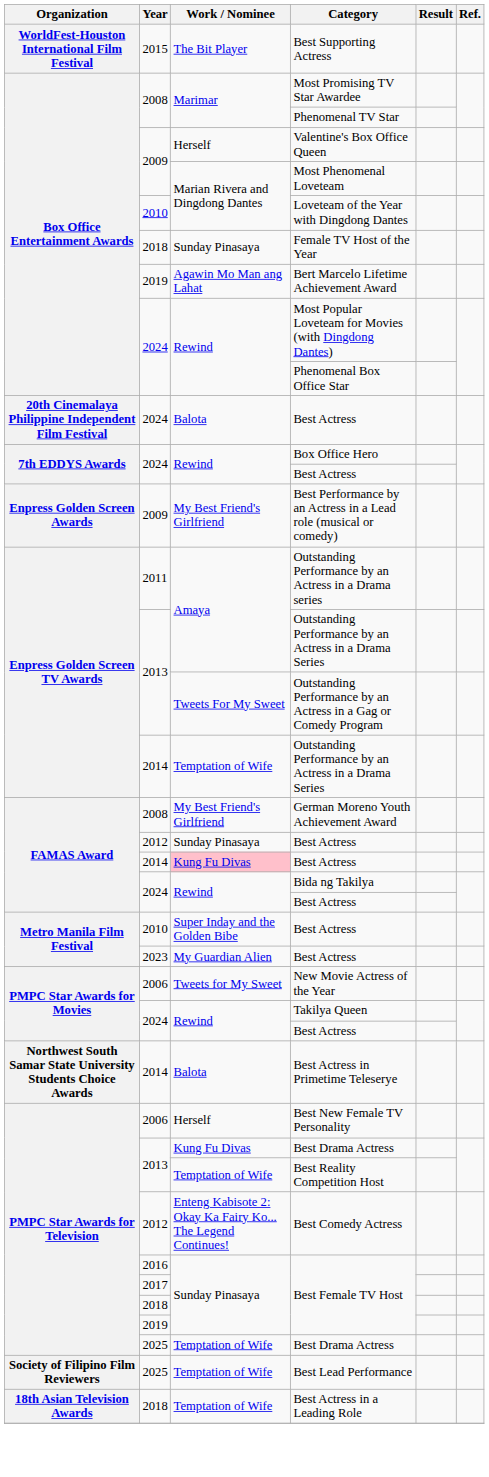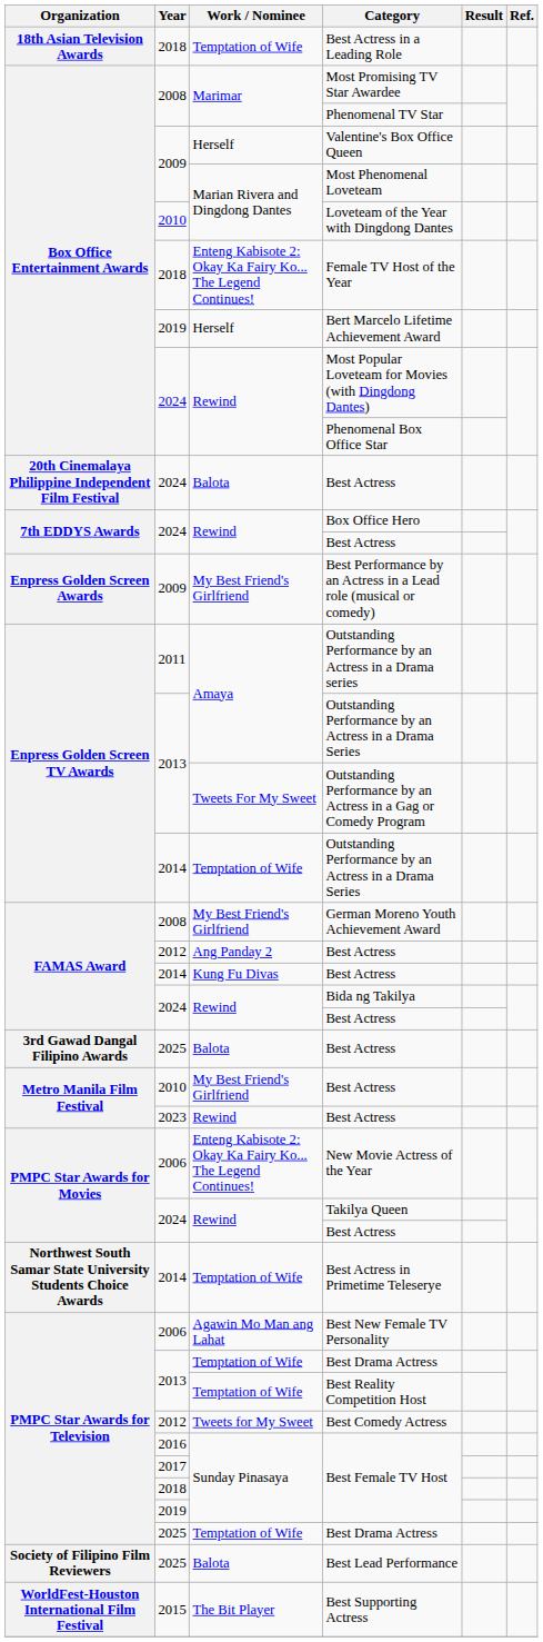rows swapped: Best Actress in a Leading Role <-> Best Supporting Actress
Female TV Host of the Year | Work / Nominee: Sunday Pinasaya -> Enteng Kabisote 2: Okay Ka Fairy Ko... The Legend Continues!
Bert Marcelo Lifetime Achievement Award | Work / Nominee: Agawin Mo Man ang Lahat -> Herself
2012 / Best Actress | Work / Nominee: Sunday Pinasaya -> Ang Panday 2
2014 / Best Actress | Work / Nominee: pink background -> no background
+ row: 3rd Gawad Dangal Filipino Awards | 2025 | Balota | Best Actress
2010 / Best Actress | Work / Nominee: Super Inday and the Golden Bibe -> My Best Friend's Girlfriend
2023 / Best Actress | Work / Nominee: My Guardian Alien -> Rewind
New Movie Actress of the Year | Work / Nominee: Tweets for My Sweet -> Enteng Kabisote 2: Okay Ka Fairy Ko... The Legend Continues!
Best Actress in Primetime Teleserye | Work / Nominee: Balota -> Temptation of Wife
Best New Female TV Personality | Work / Nominee: Herself -> Agawin Mo Man ang Lahat
2013 / Best Drama Actress | Work / Nominee: Kung Fu Divas -> Temptation of Wife
Best Comedy Actress | Work / Nominee: Enteng Kabisote 2: Okay Ka Fairy Ko... The Legend Continues! -> Tweets for My Sweet
Best Lead Performance | Work / Nominee: Temptation of Wife -> Balota
